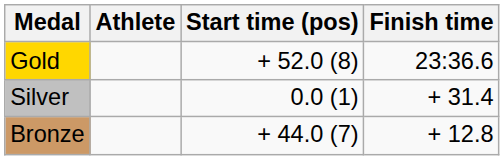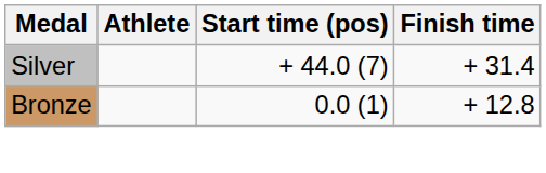- row: Gold | + 52.0 (8) | 23:36.6
Silver | Start time (pos): 0.0 (1) -> + 44.0 (7)
Bronze | Start time (pos): + 44.0 (7) -> 0.0 (1)
